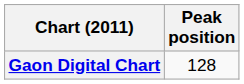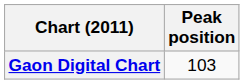Gaon Digital Chart | Peak position: 128 -> 103
